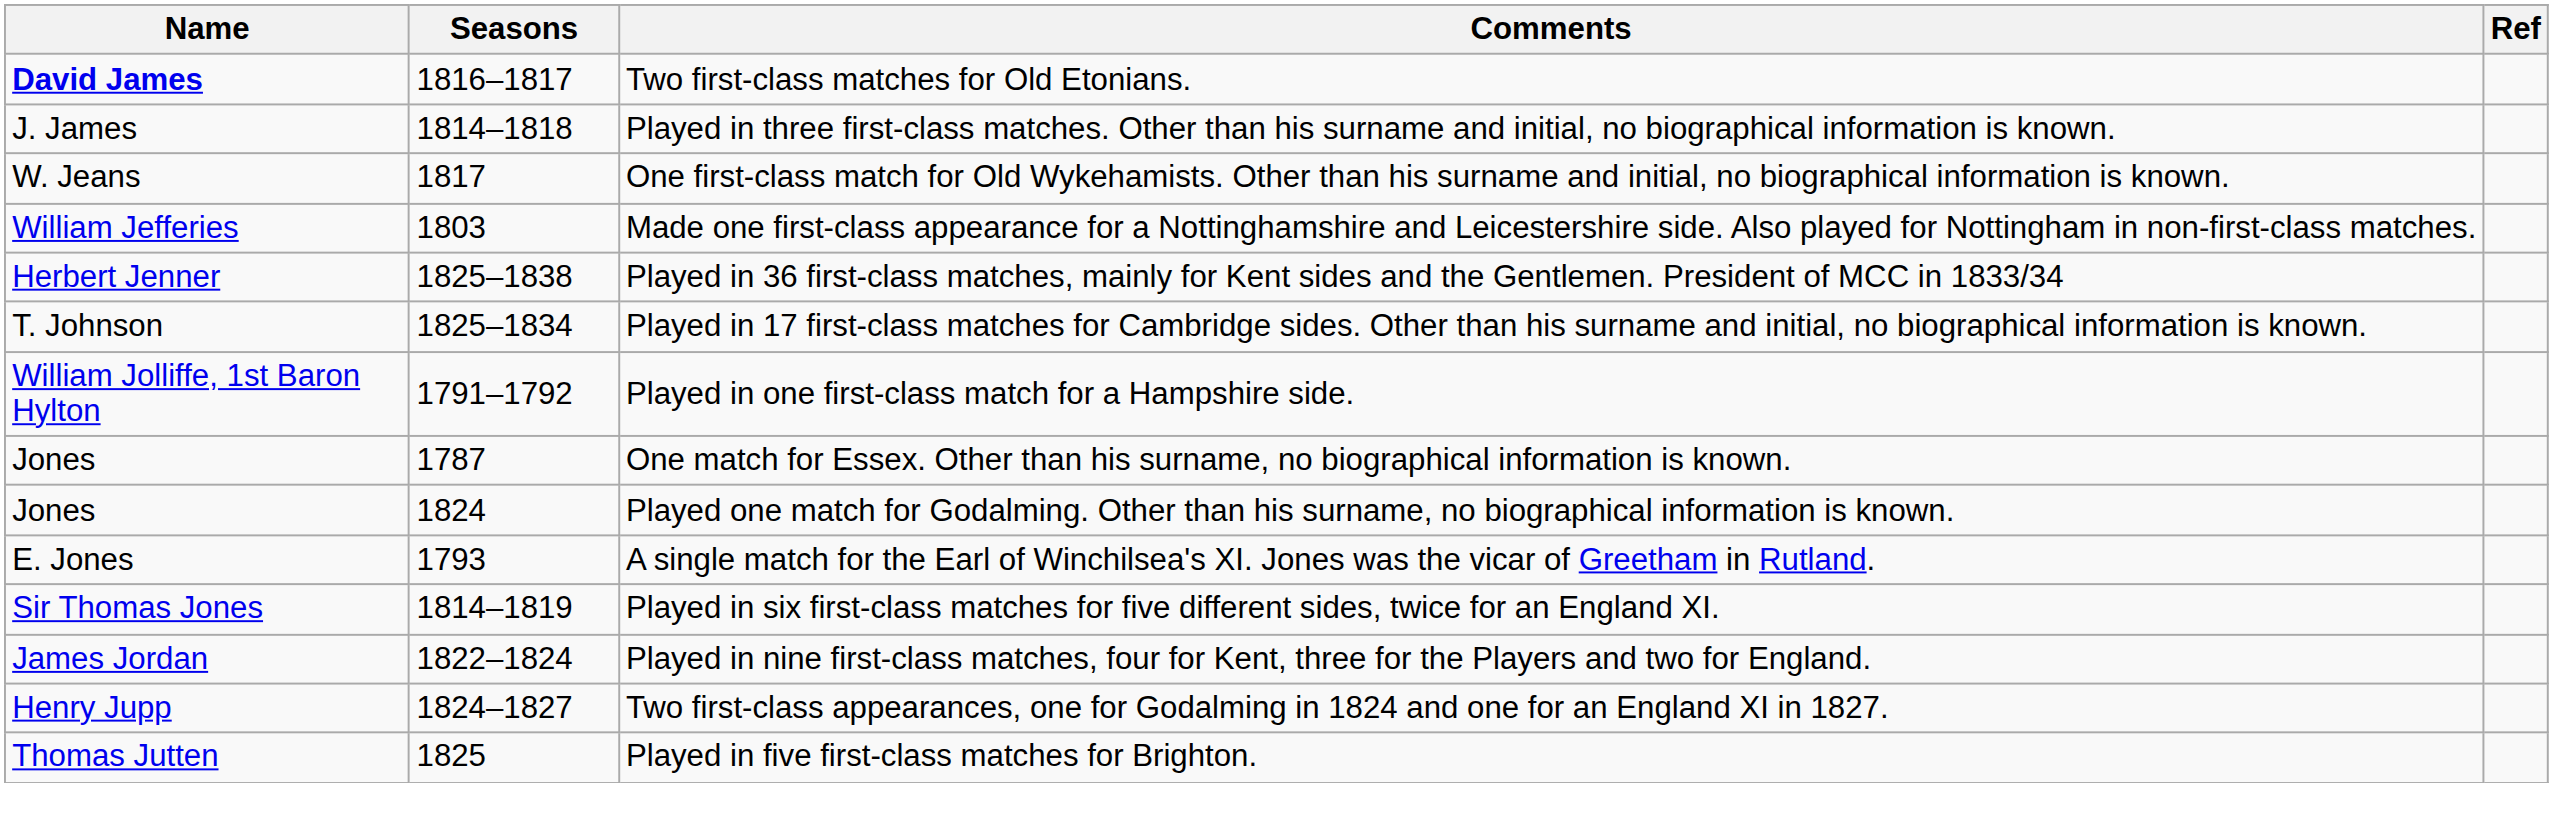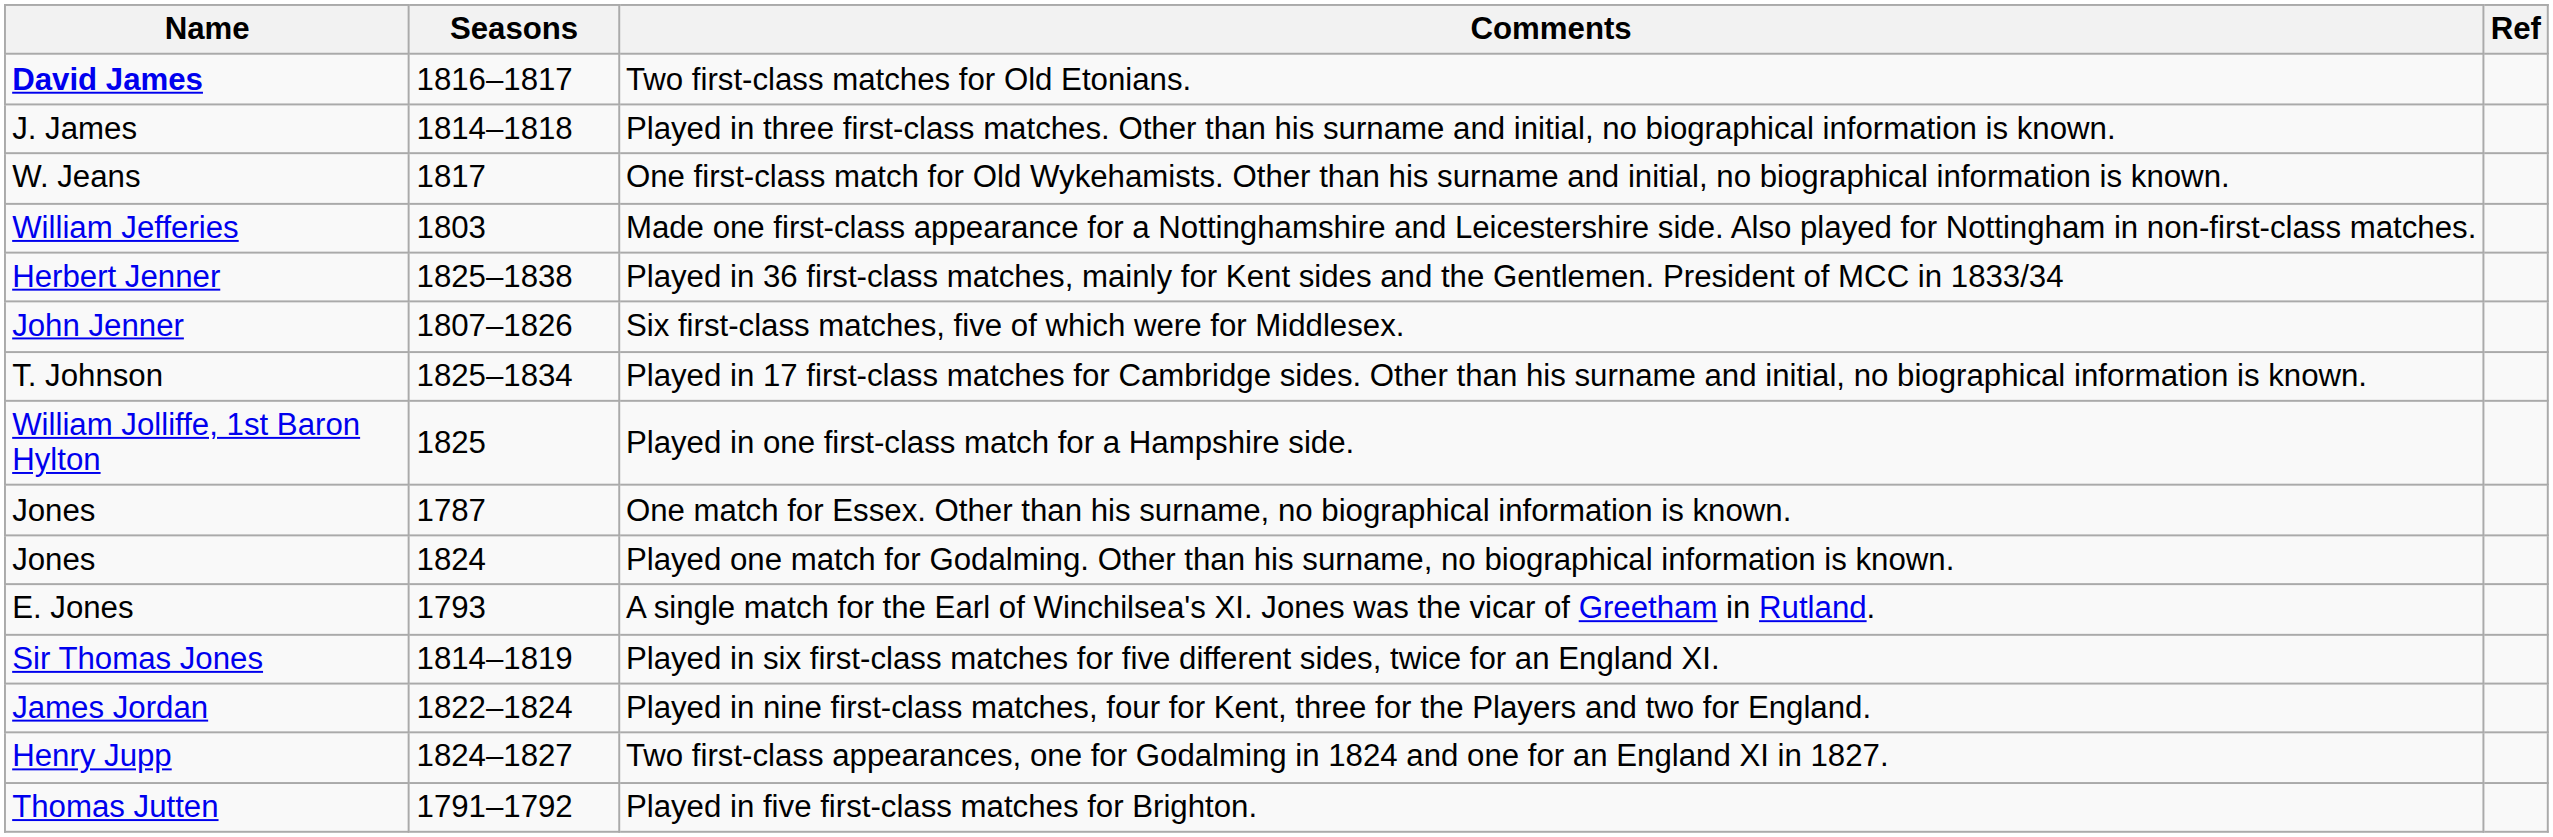+ row: John Jenner | 1807–1826 | Six first-class matches, five of which were for Middlesex.
Played in one first-class match for a Hampshire side. | Seasons: 1791–1792 -> 1825
Played in five first-class matches for Brighton. | Seasons: 1825 -> 1791–1792
